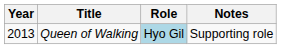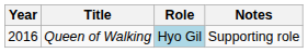Queen of Walking | Year: 2013 -> 2016
